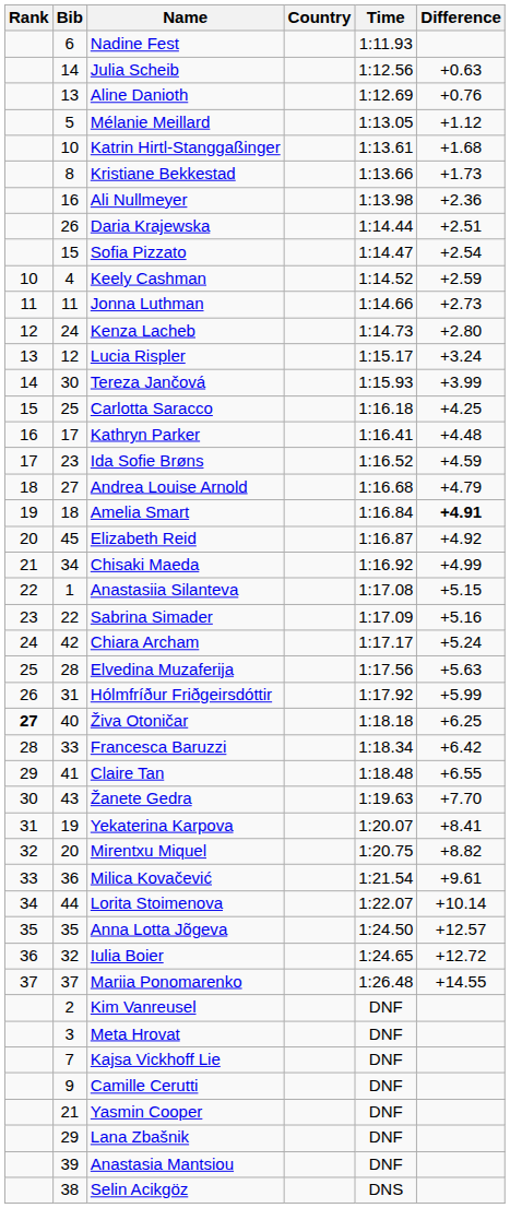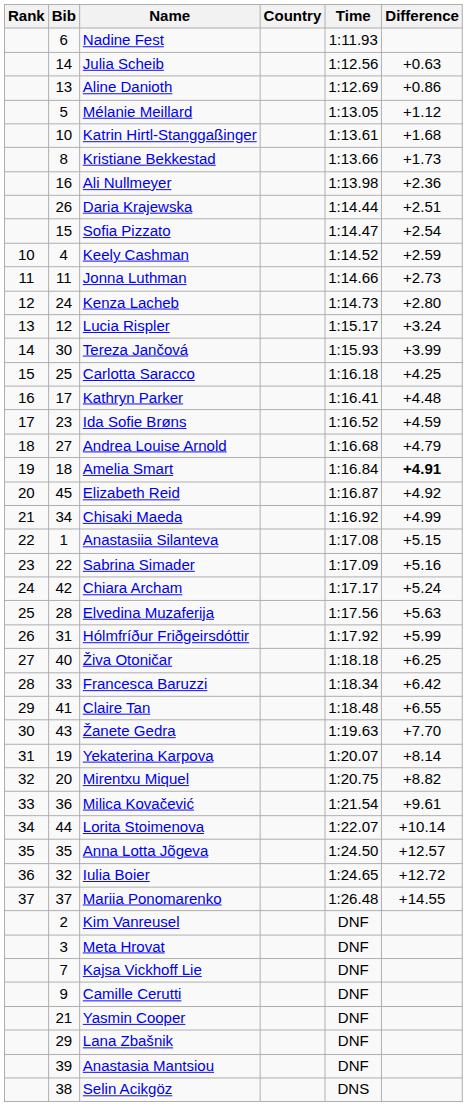Aline Danioth | Difference: +0.76 -> +0.86
Živa Otoničar | Rank: bold -> normal
Yekaterina Karpova | Difference: +8.41 -> +8.14
